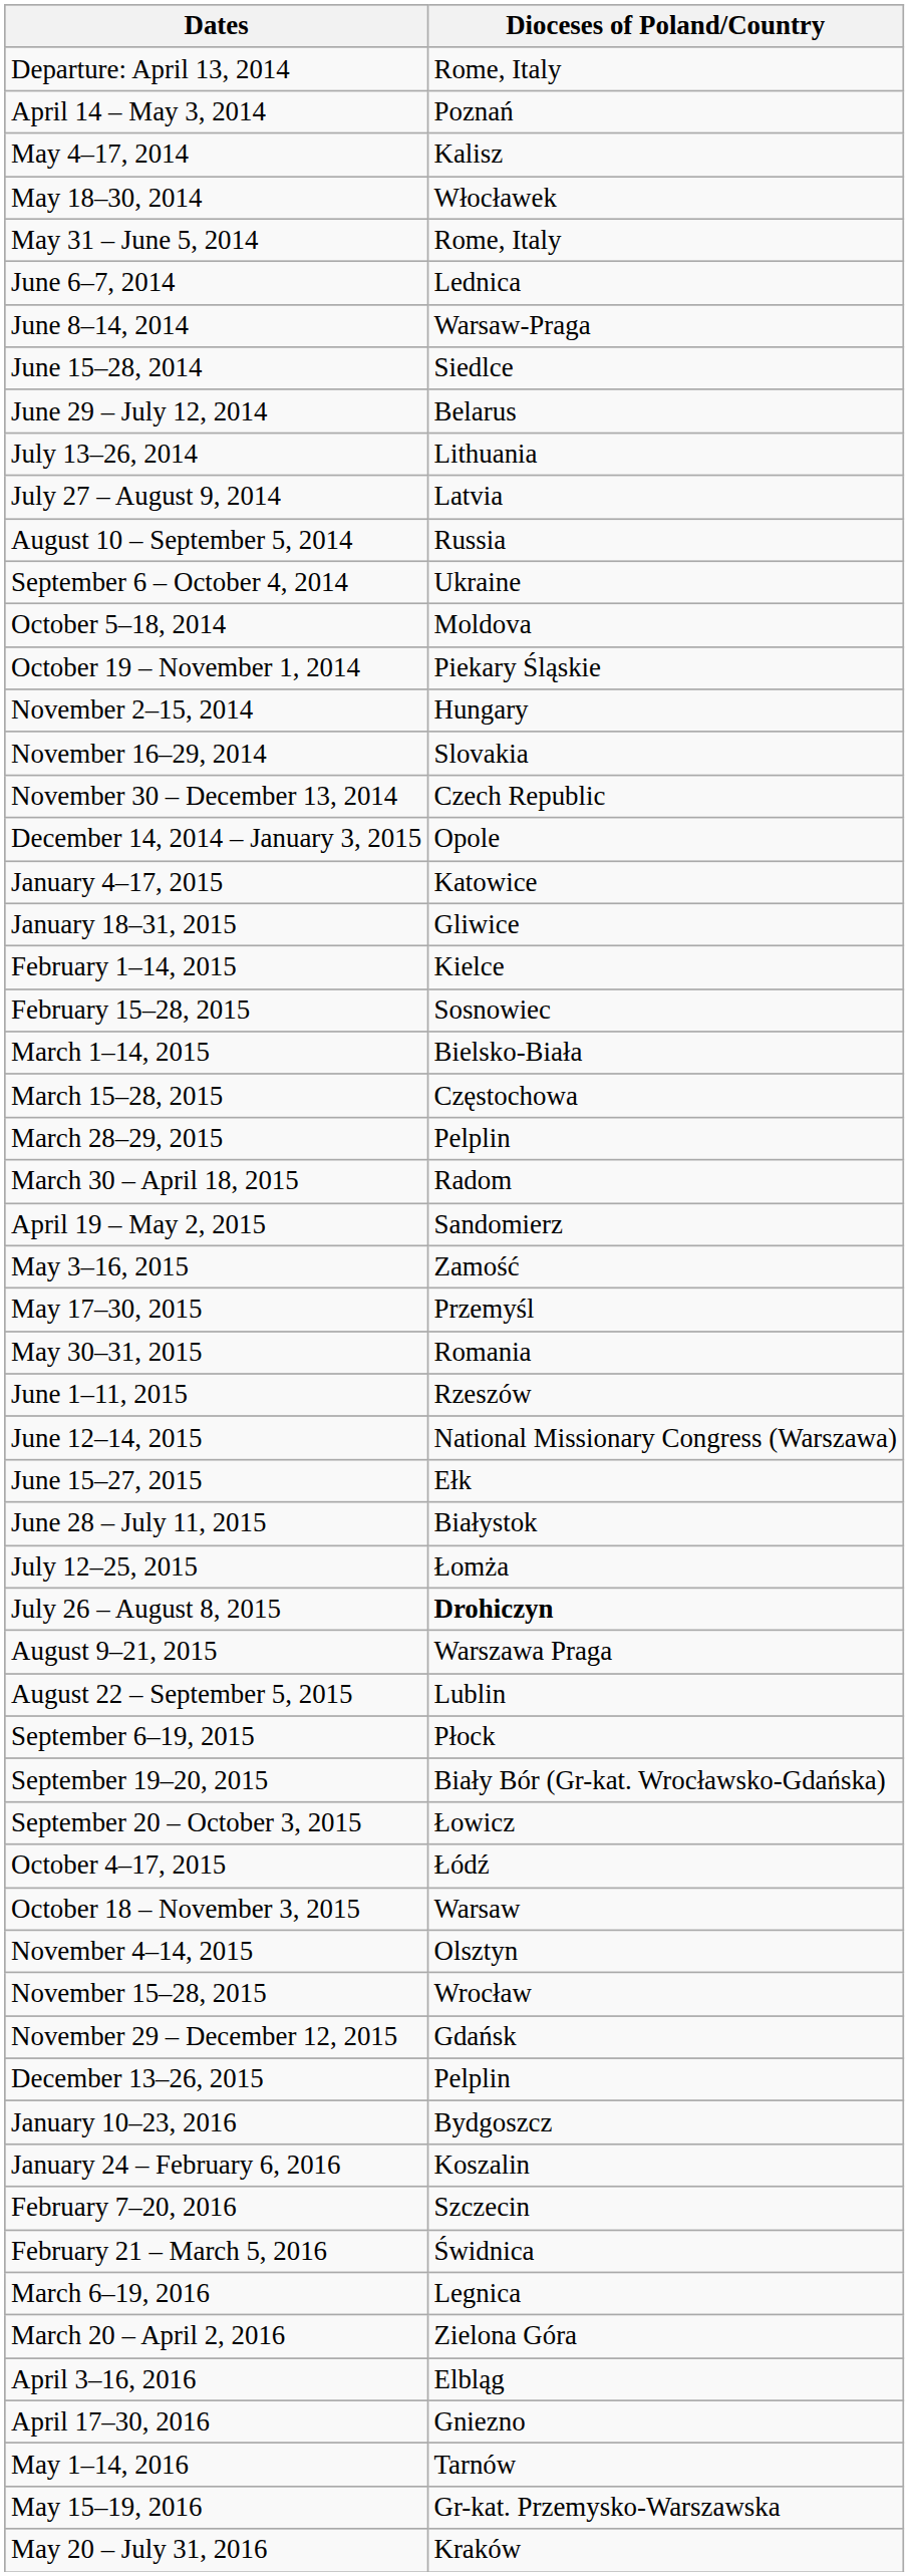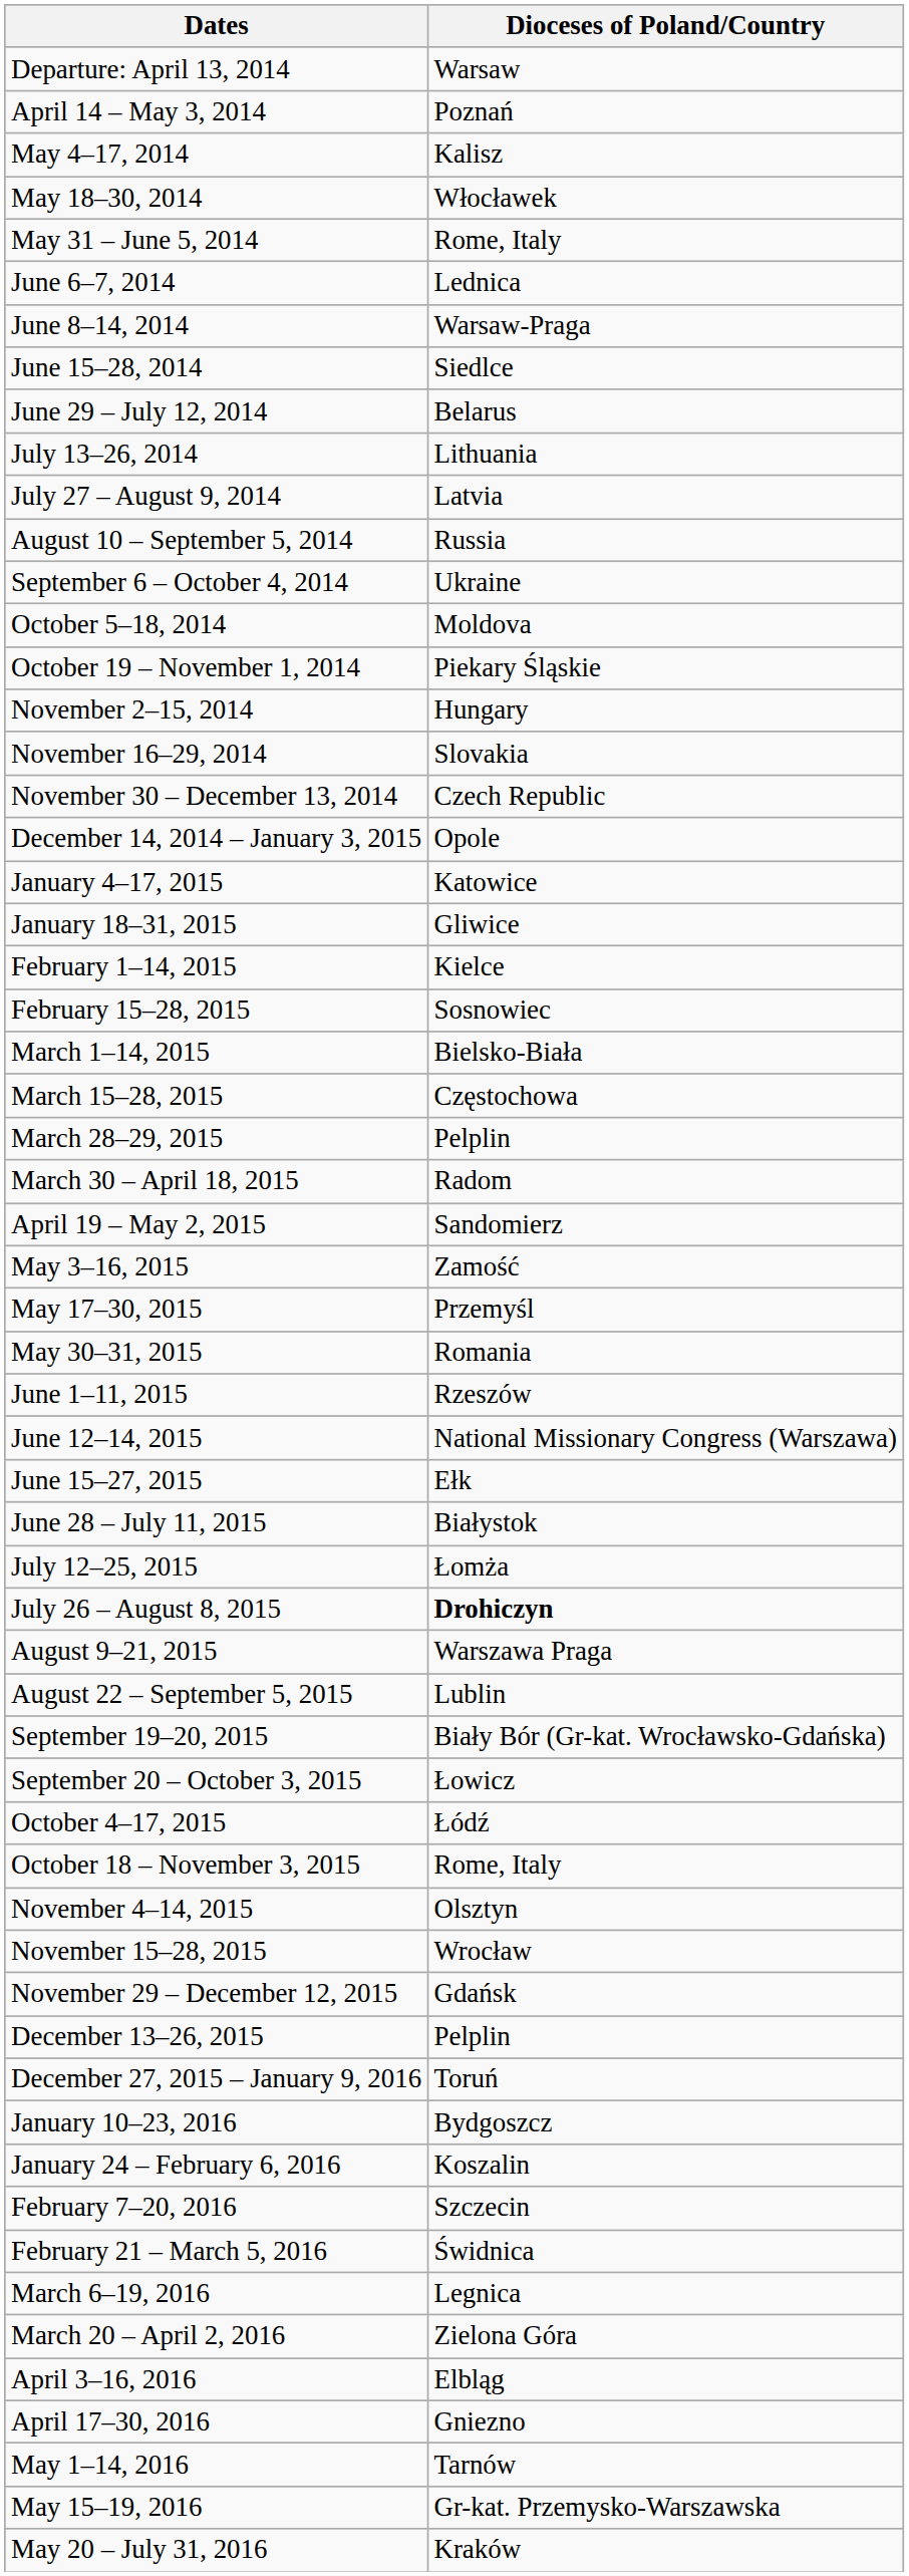Departure: April 13, 2014 | Dioceses of Poland/Country: Rome, Italy -> Warsaw
- row: September 6–19, 2015 | Płock
October 18 – November 3, 2015 | Dioceses of Poland/Country: Warsaw -> Rome, Italy
+ row: December 27, 2015 – January 9, 2016 | Toruń
